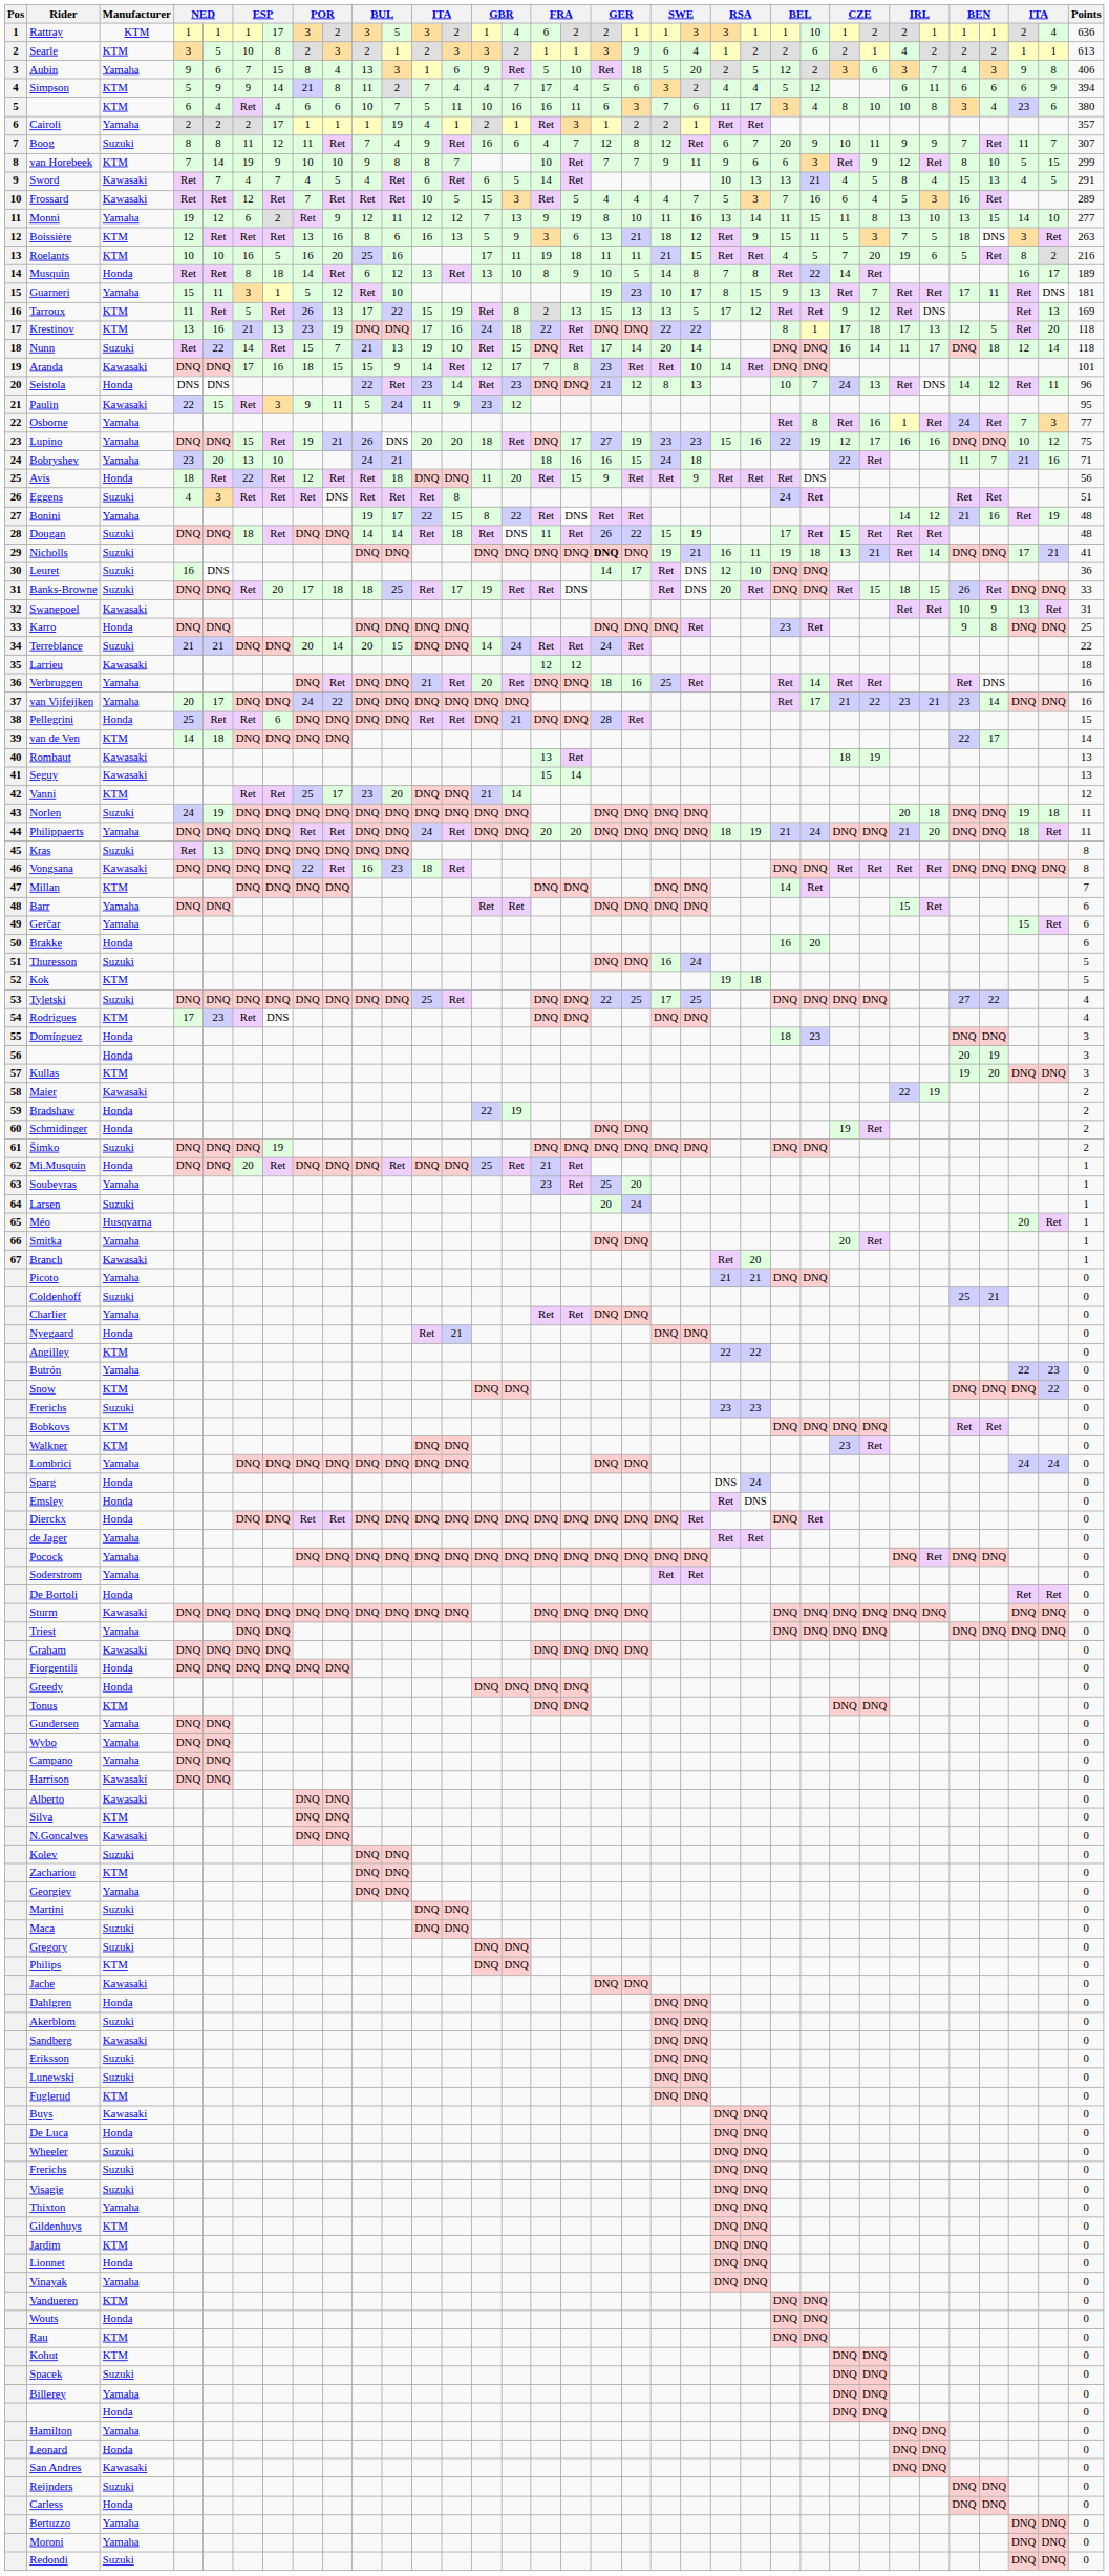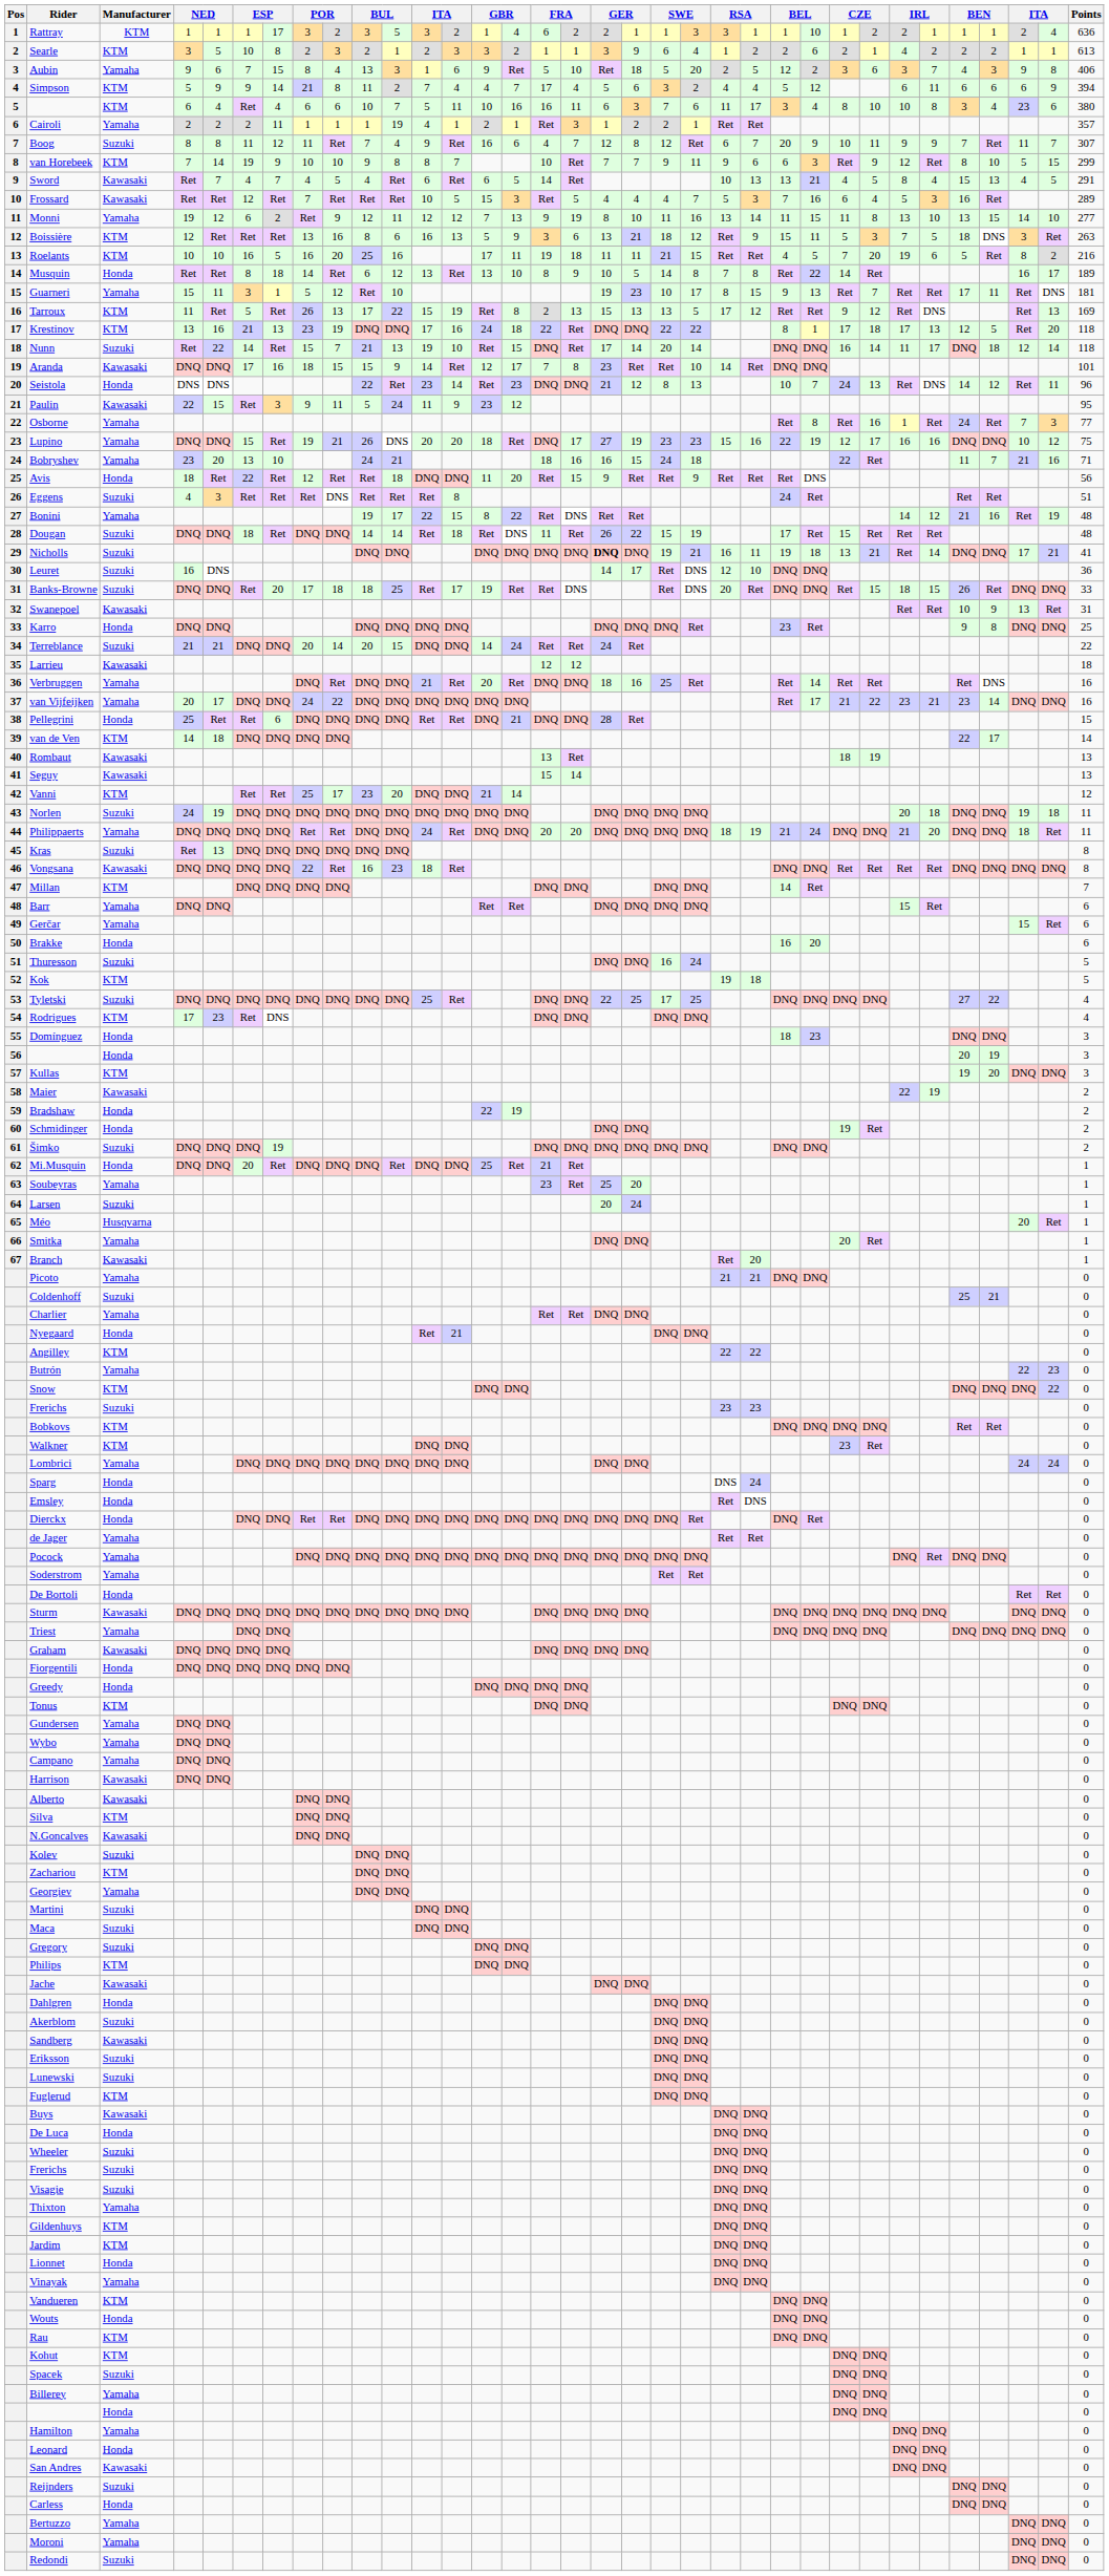Cairoli | column 7: 17 -> 11
